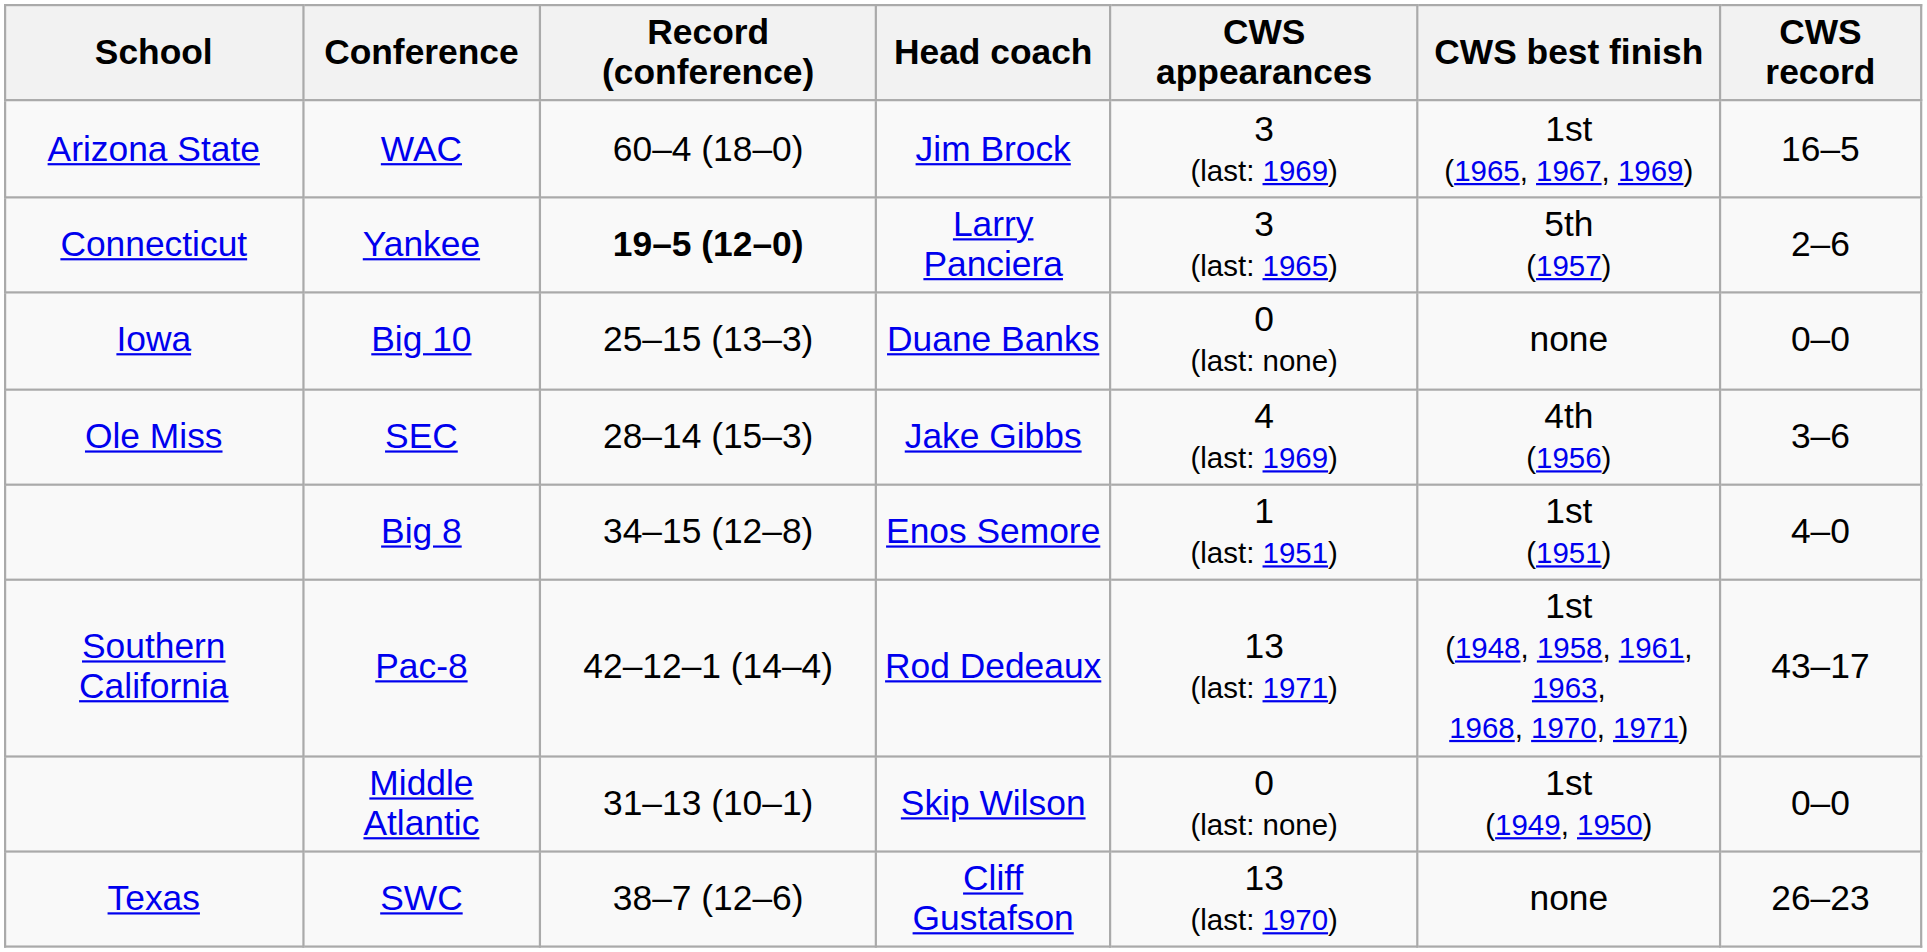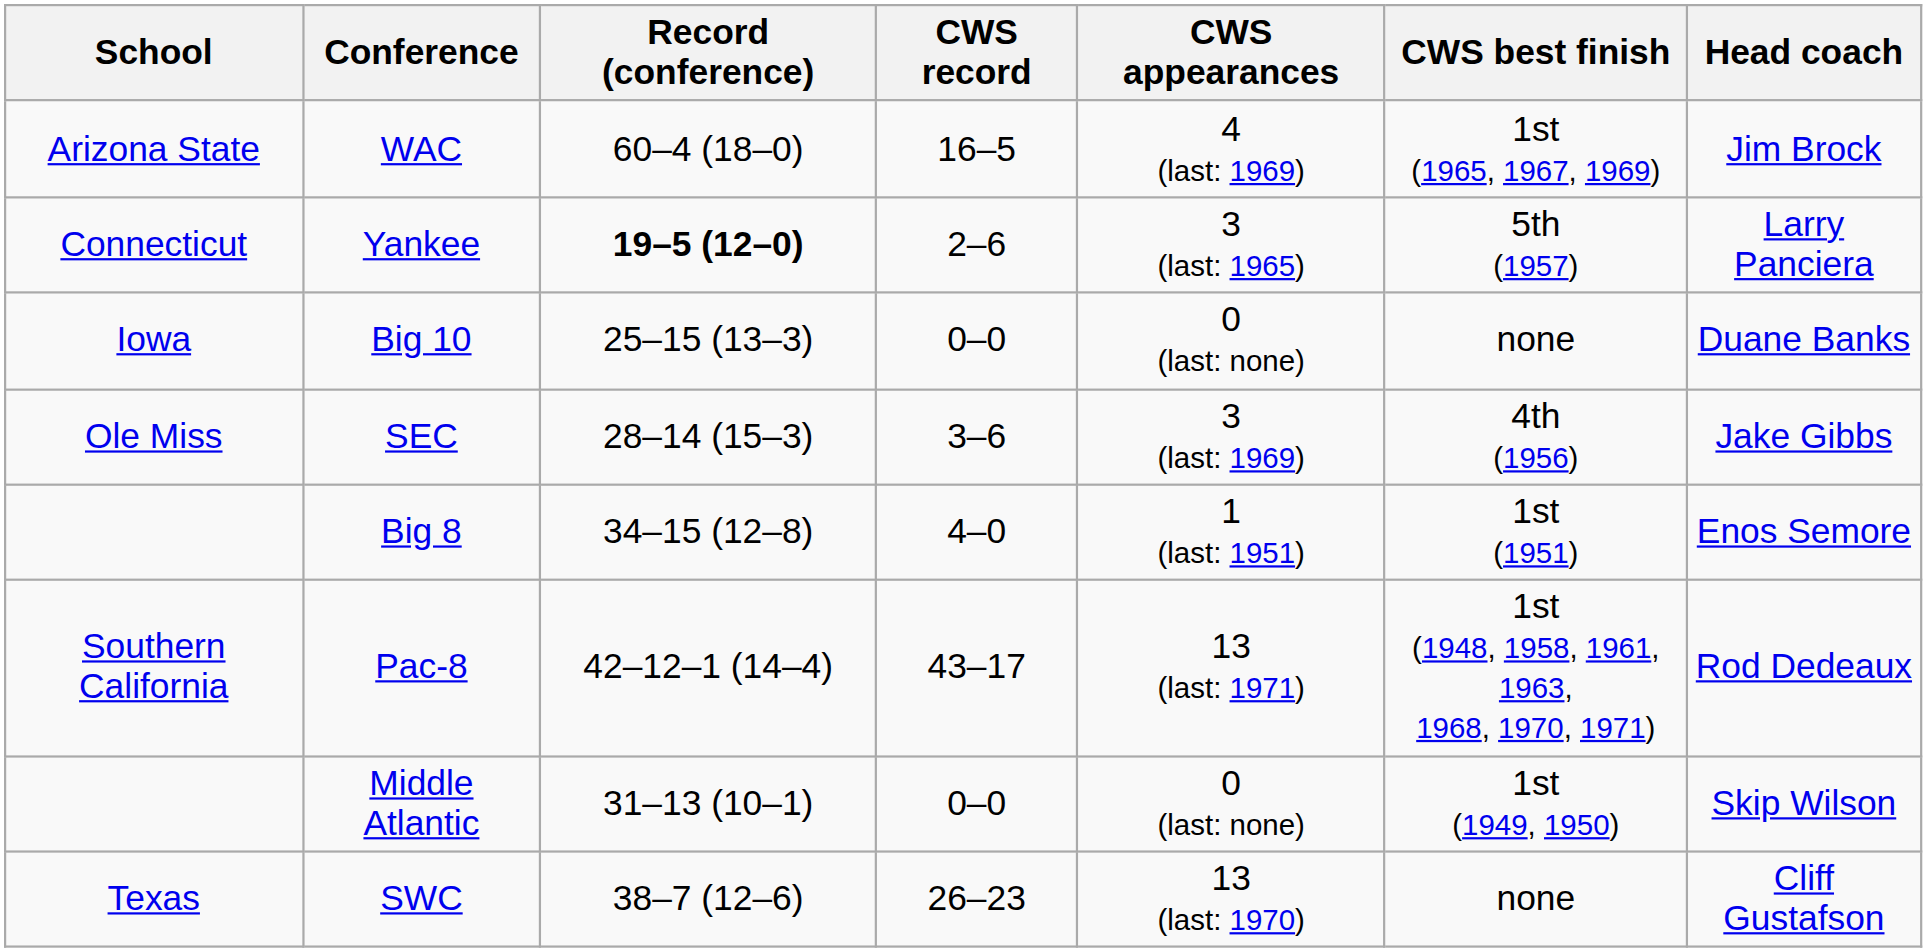columns swapped: Head coach <-> CWS record
WAC | CWS appearances: 3 (last: 1969) -> 4 (last: 1969)
SEC | CWS appearances: 4 (last: 1969) -> 3 (last: 1969)
